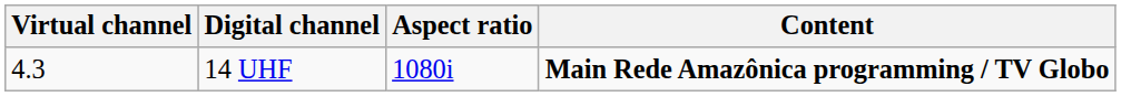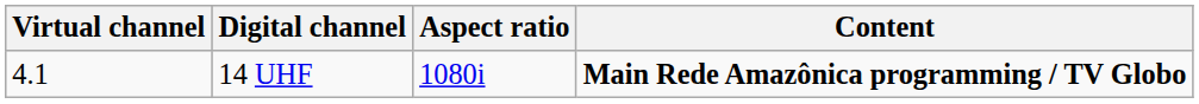14 UHF | Virtual channel: 4.3 -> 4.1
